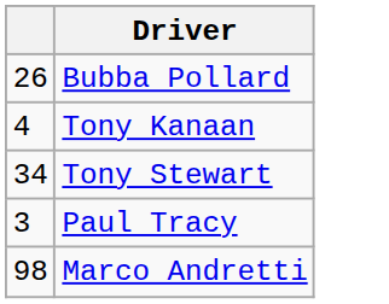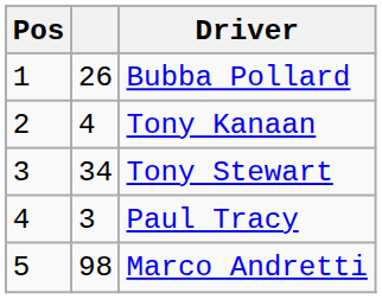+ column: Pos | 1 | 2 | 3 | 4 | 5
